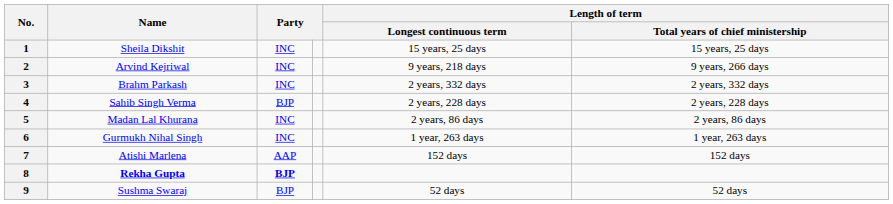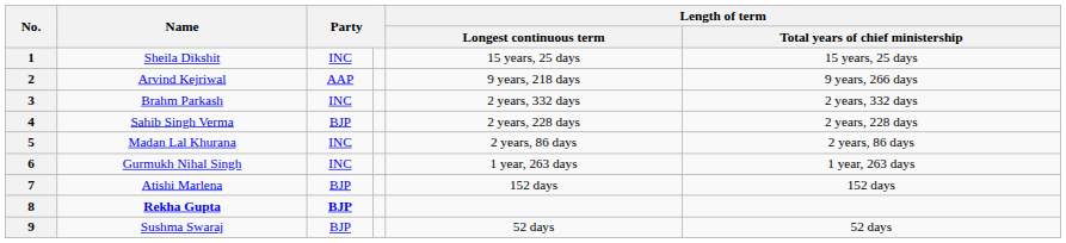2 | column 3: INC -> AAP
7 | column 3: AAP -> BJP
